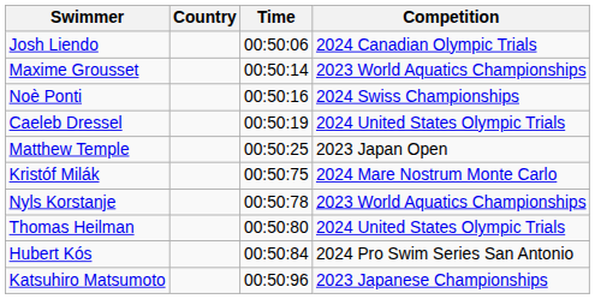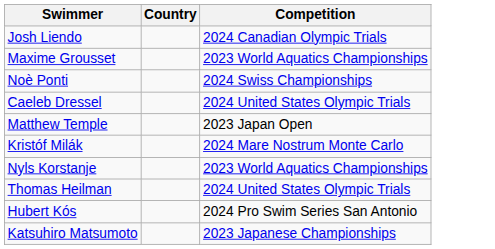- column: Time | 00:50:06 | 00:50:14 | 00:50:16 | 00:50:19 | 00:50:25 | 00:50:75 | 00:50:78 | 00:50:80 | 00:50:84 | 00:50:96
